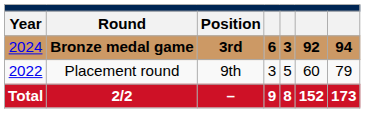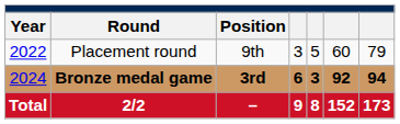rows swapped: Placement round <-> Bronze medal game
